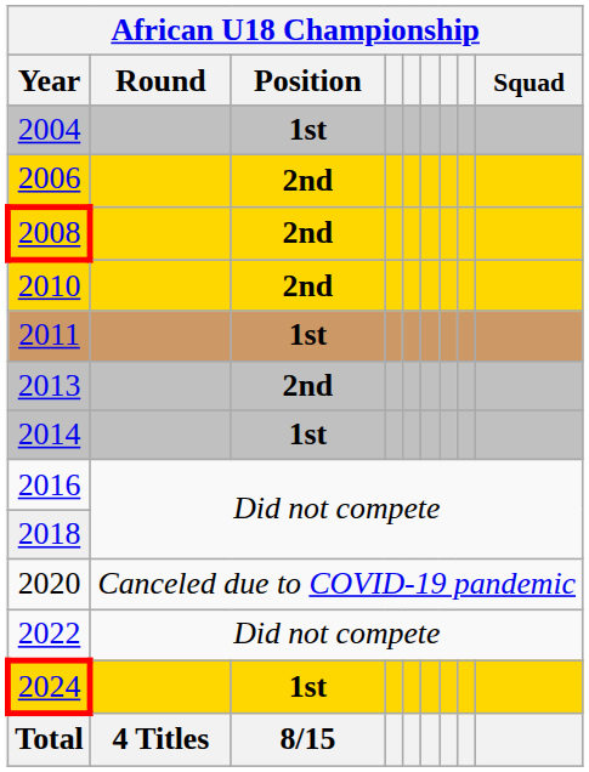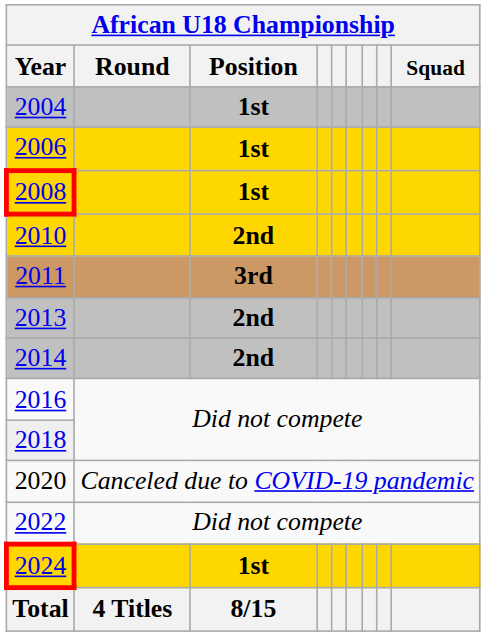2006 | Position: 2nd -> 1st
2008 | Position: 2nd -> 1st
2011 | Position: 1st -> 3rd
2014 | Position: 1st -> 2nd
